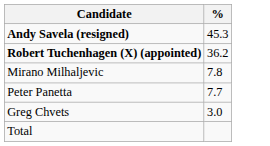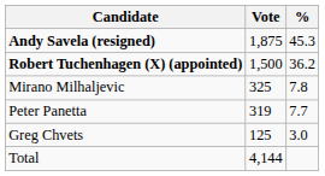+ column: Vote | 1,875 | 1,500 | 325 | 319 | 125 | 4,144
